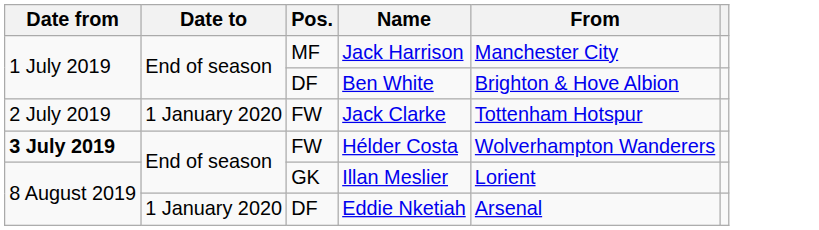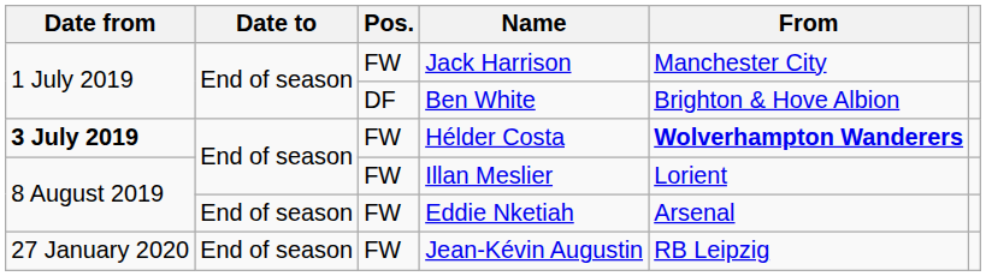Jack Harrison | Pos.: MF -> FW
- row: 2 July 2019 | 1 January 2020 | FW | Jack Clarke | Tottenham Hotspur
Hélder Costa | From: normal -> bold
Illan Meslier | Pos.: GK -> FW
Eddie Nketiah | Date to: 1 January 2020 -> End of season
Eddie Nketiah | Pos.: DF -> FW
+ row: 27 January 2020 | End of season | FW | Jean-Kévin Augustin | RB Leipzig
